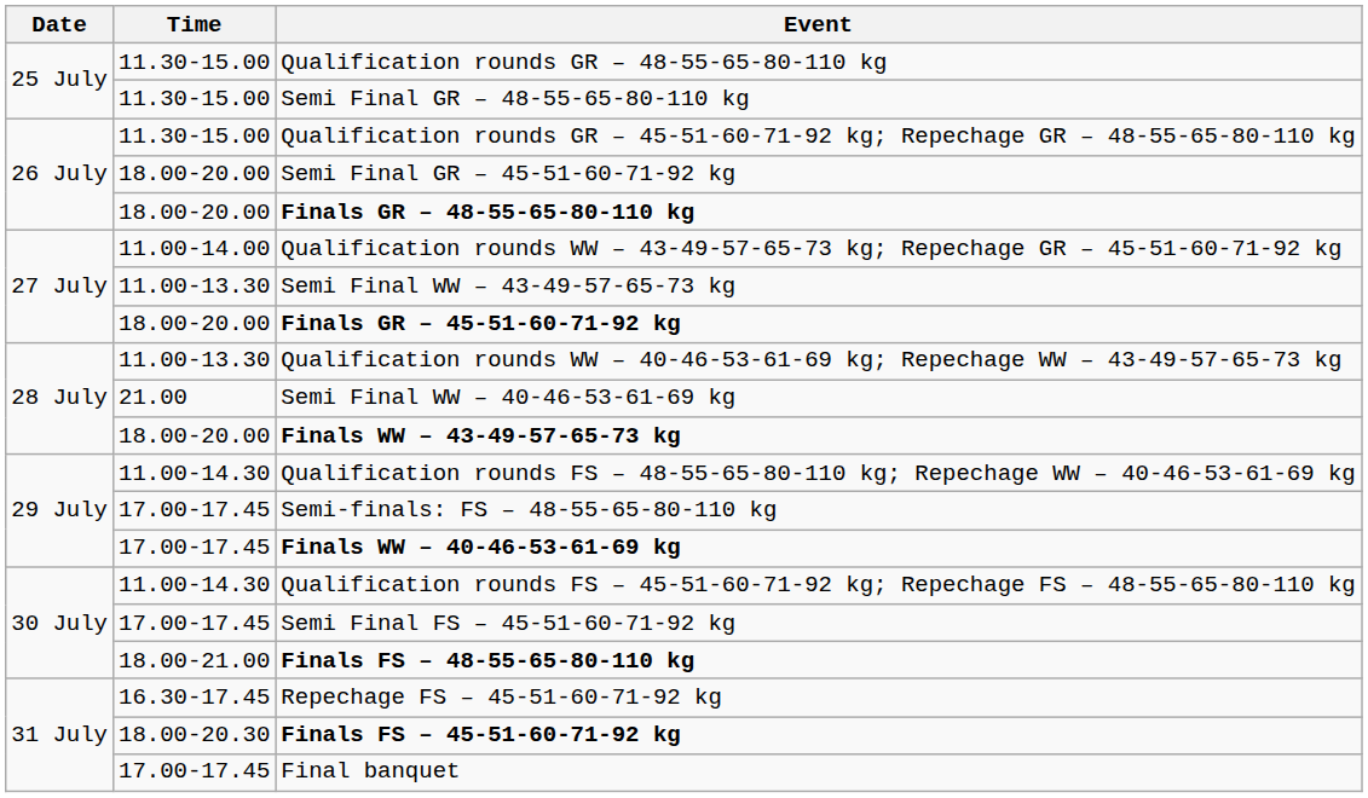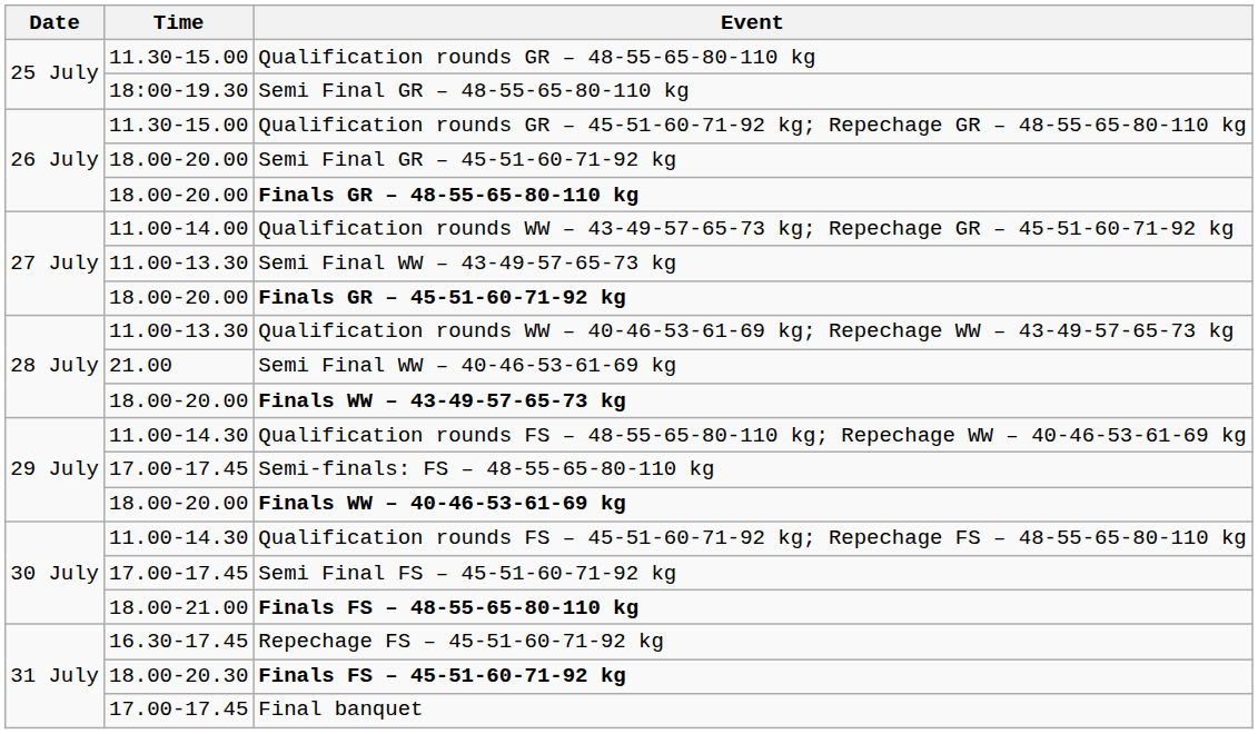Semi Final GR – 48-55-65-80-110 kg | Time: 11.30-15.00 -> 18:00-19.30
Finals WW – 40-46-53-61-69 kg | Time: 17.00-17.45 -> 18.00-20.00
